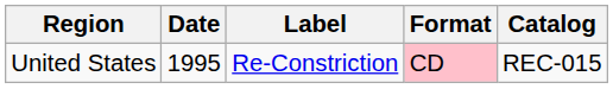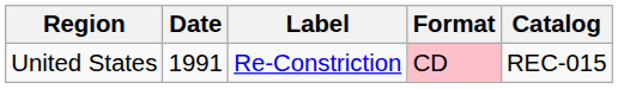United States | Date: 1995 -> 1991
